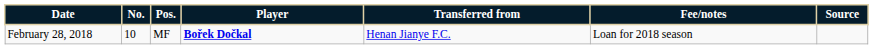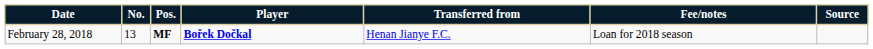February 28, 2018 | No.: 10 -> 13
February 28, 2018 | Pos.: normal -> bold
